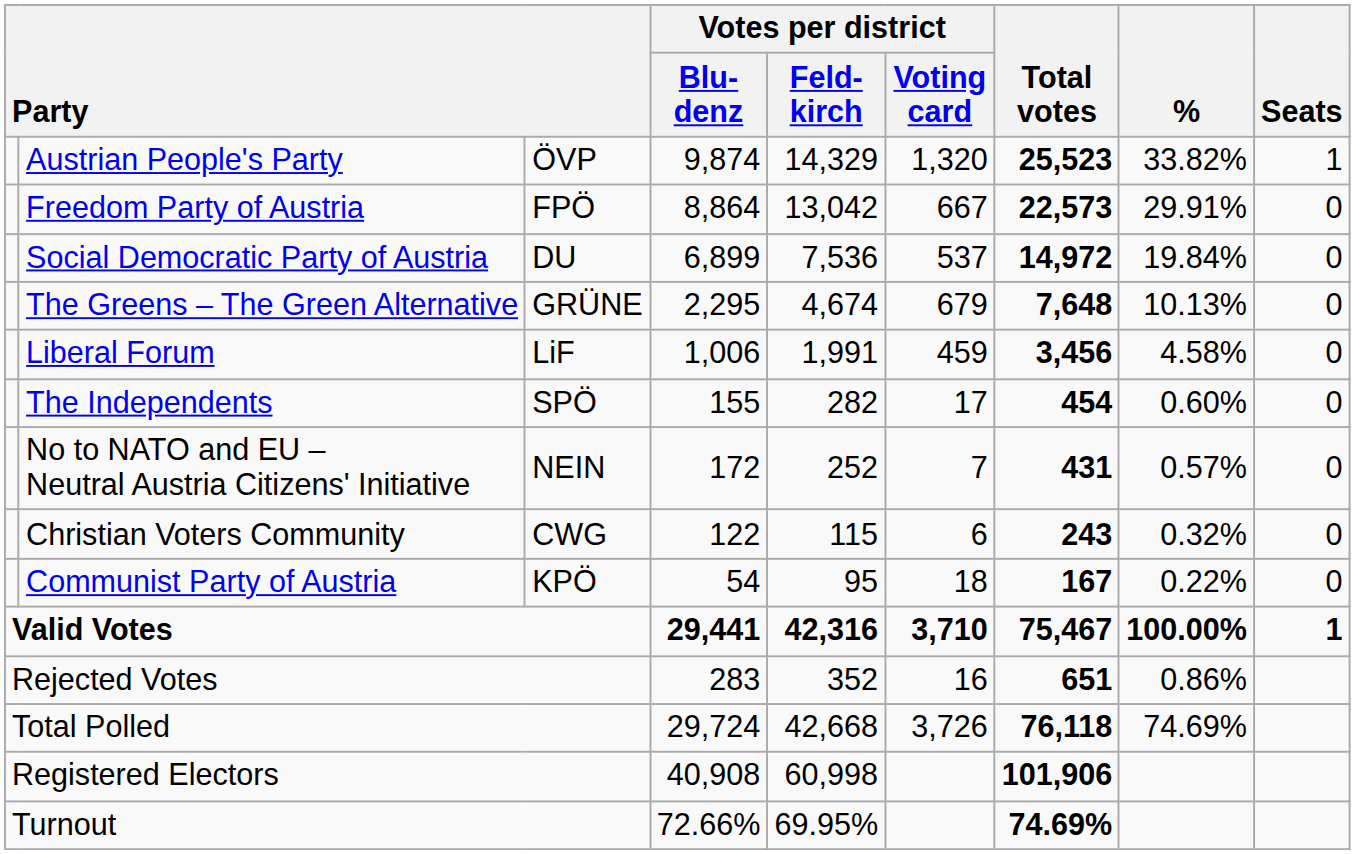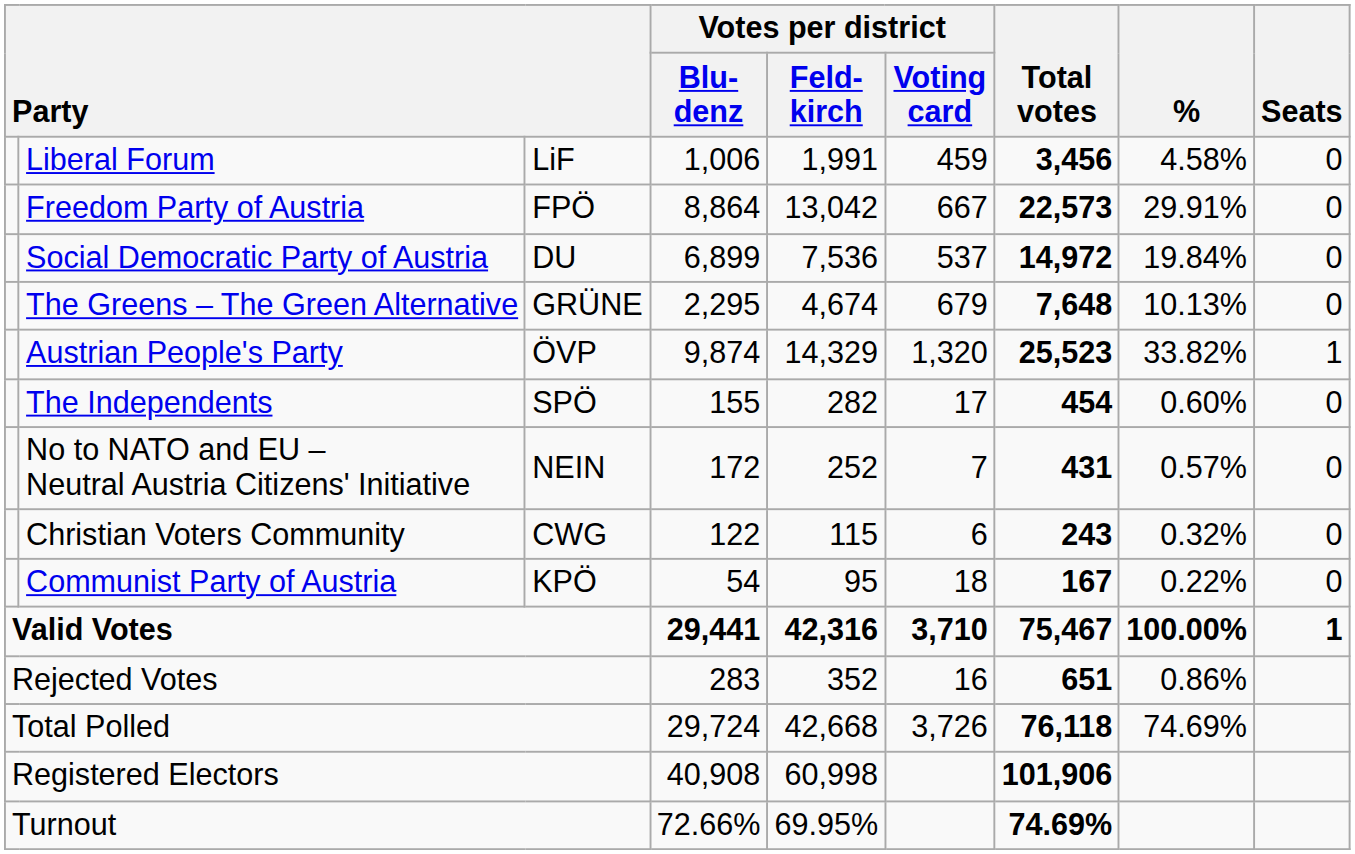rows swapped: Austrian People's Party <-> Liberal Forum
